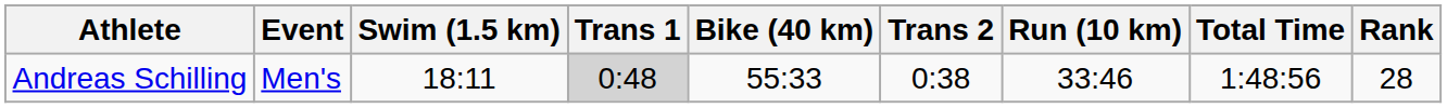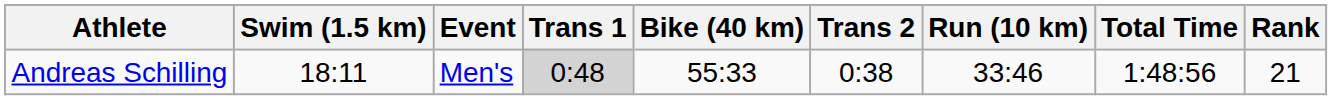columns swapped: Event <-> Swim (1.5 km)
Andreas Schilling | Rank: 28 -> 21
